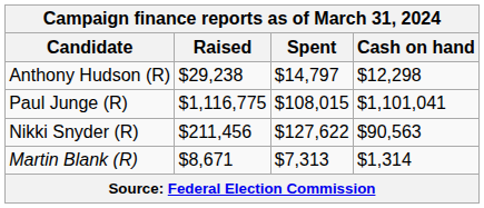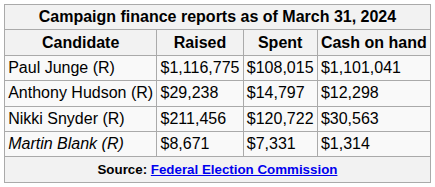rows swapped: Anthony Hudson (R) <-> Paul Junge (R)
Nikki Snyder (R) | Spent: $127,622 -> $120,722
Nikki Snyder (R) | Cash on hand: $90,563 -> $30,563
Martin Blank (R) | Spent: $7,313 -> $7,331
